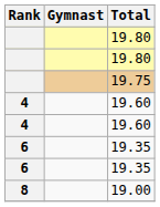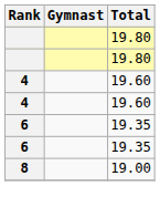- row: 19.75
